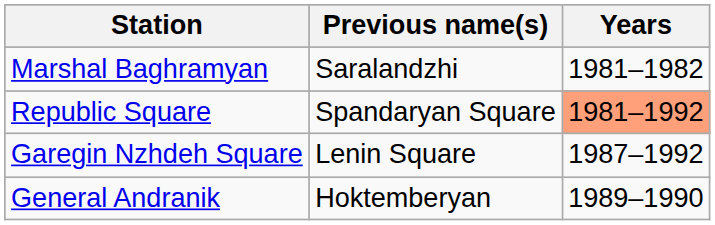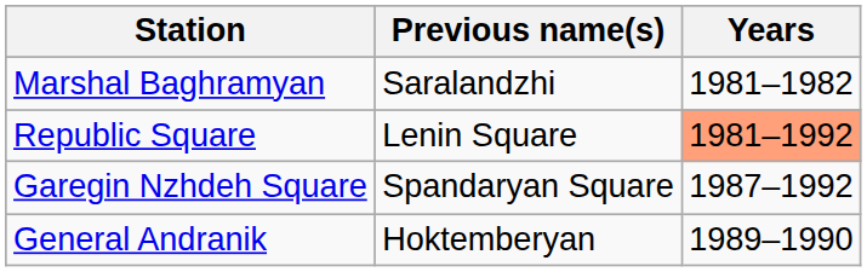Republic Square | Previous name(s): Spandaryan Square -> Lenin Square
Garegin Nzhdeh Square | Previous name(s): Lenin Square -> Spandaryan Square
